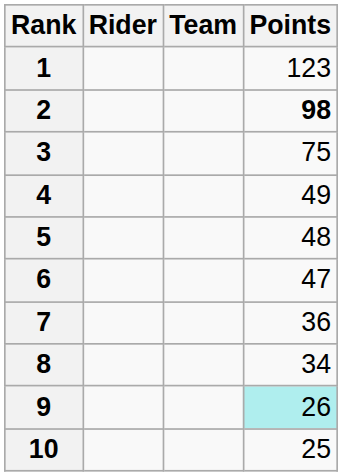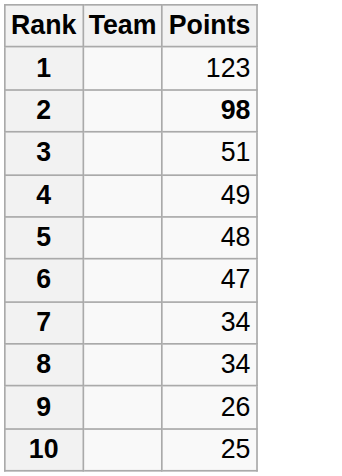- column: Rider
3 | Points: 75 -> 51
7 | Points: 36 -> 34
9 | Points: paleturquoise background -> no background
